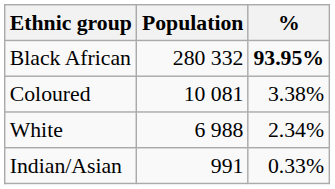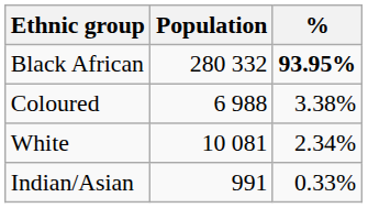Coloured | Population: 10 081 -> 6 988
White | Population: 6 988 -> 10 081
